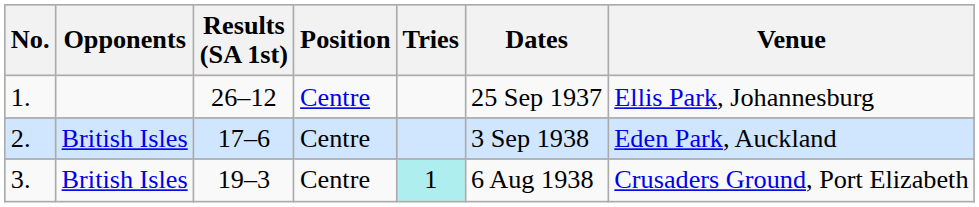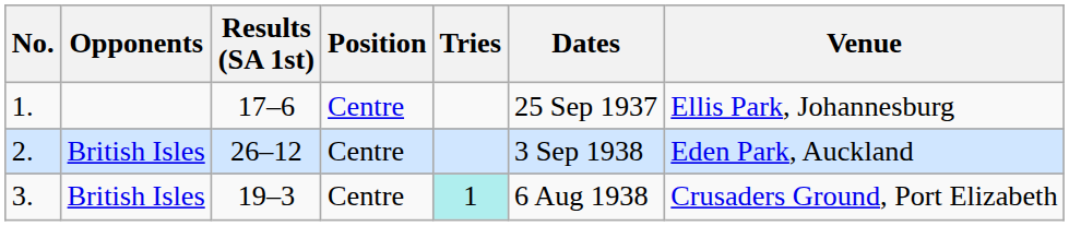1. | Results (SA 1st): 26–12 -> 17–6
2. | Results (SA 1st): 17–6 -> 26–12
